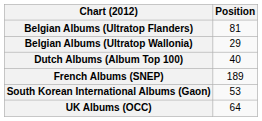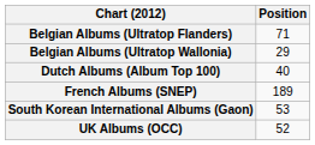Belgian Albums (Ultratop Flanders) | Position: 81 -> 71
UK Albums (OCC) | Position: 64 -> 52
